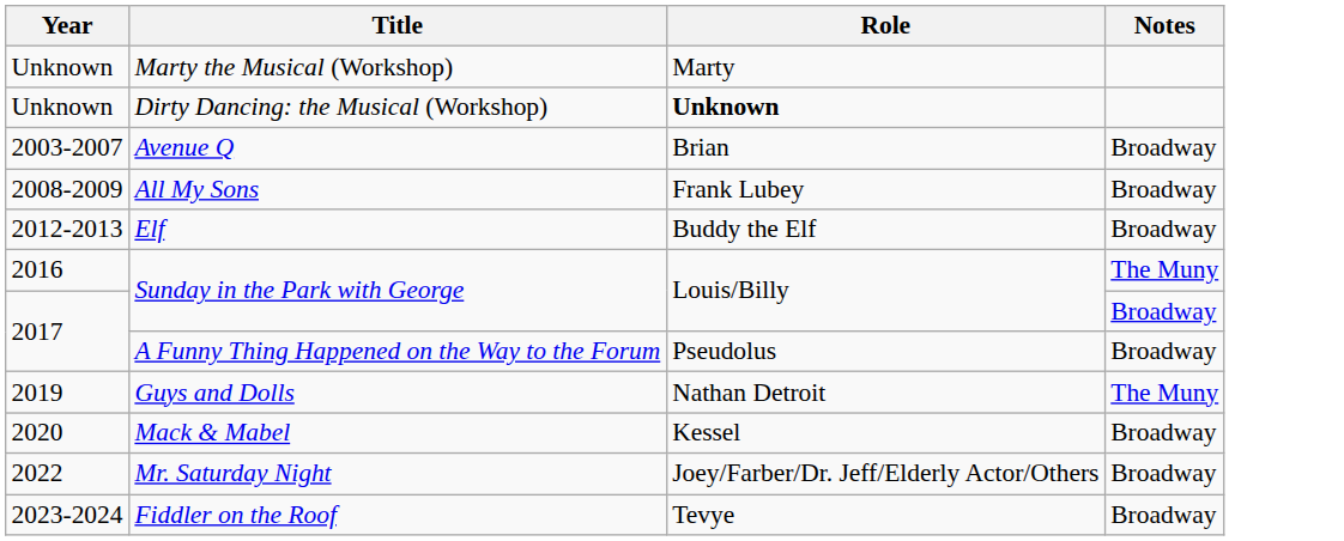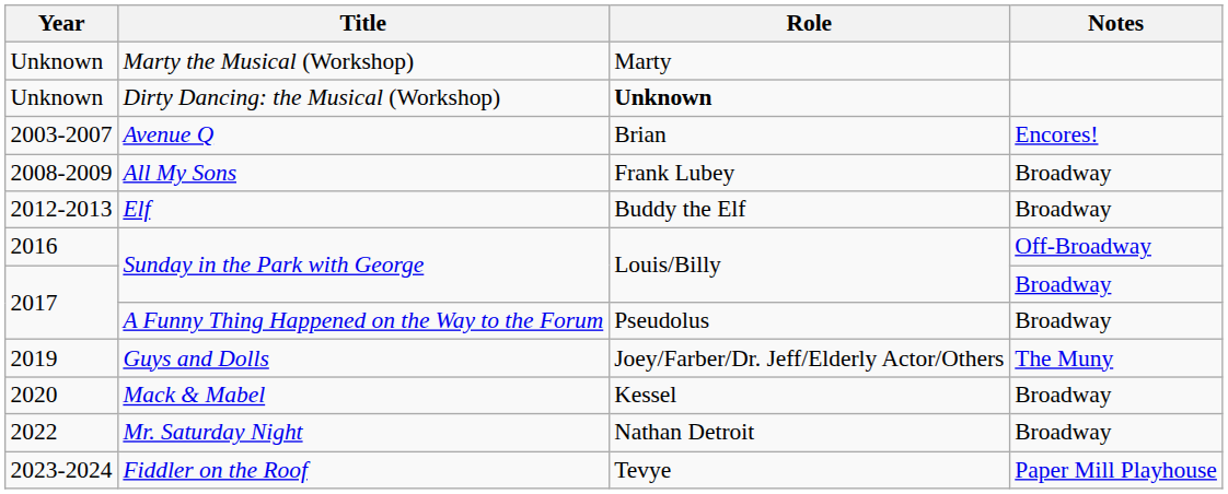Avenue Q | Notes: Broadway -> Encores!
2016 / Sunday in the Park with George | Notes: The Muny -> Off-Broadway
Guys and Dolls | Role: Nathan Detroit -> Joey/Farber/Dr. Jeff/Elderly Actor/Others
Mr. Saturday Night | Role: Joey/Farber/Dr. Jeff/Elderly Actor/Others -> Nathan Detroit
Fiddler on the Roof | Notes: Broadway -> Paper Mill Playhouse
